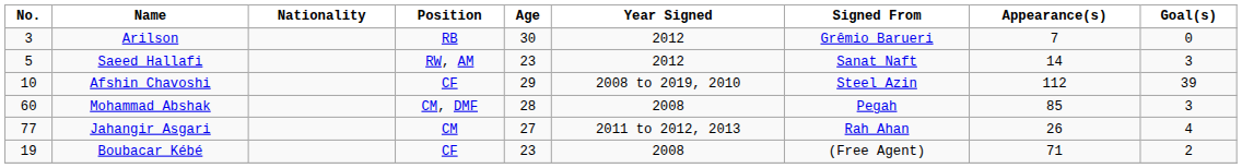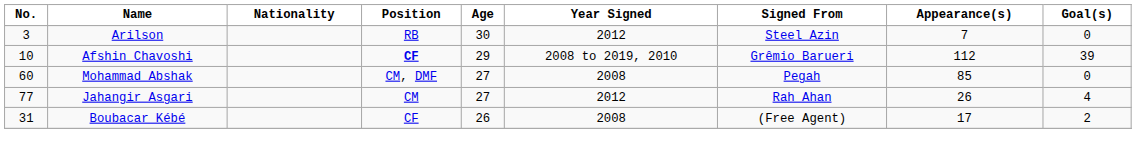Arilson | Signed From: Grêmio Barueri -> Steel Azin
- row: 5 | Saeed Hallafi | RW, AM | 23 | 2012 | Sanat Naft | 14 | 3
Afshin Chavoshi | Position: normal -> bold
Afshin Chavoshi | Signed From: Steel Azin -> Grêmio Barueri
Mohammad Abshak | Age: 28 -> 27
Mohammad Abshak | Goal(s): 3 -> 0
Jahangir Asgari | Year Signed: 2011 to 2012, 2013 -> 2012
Boubacar Kébé | No.: 19 -> 31
Boubacar Kébé | Age: 23 -> 26
Boubacar Kébé | Appearance(s): 71 -> 17
